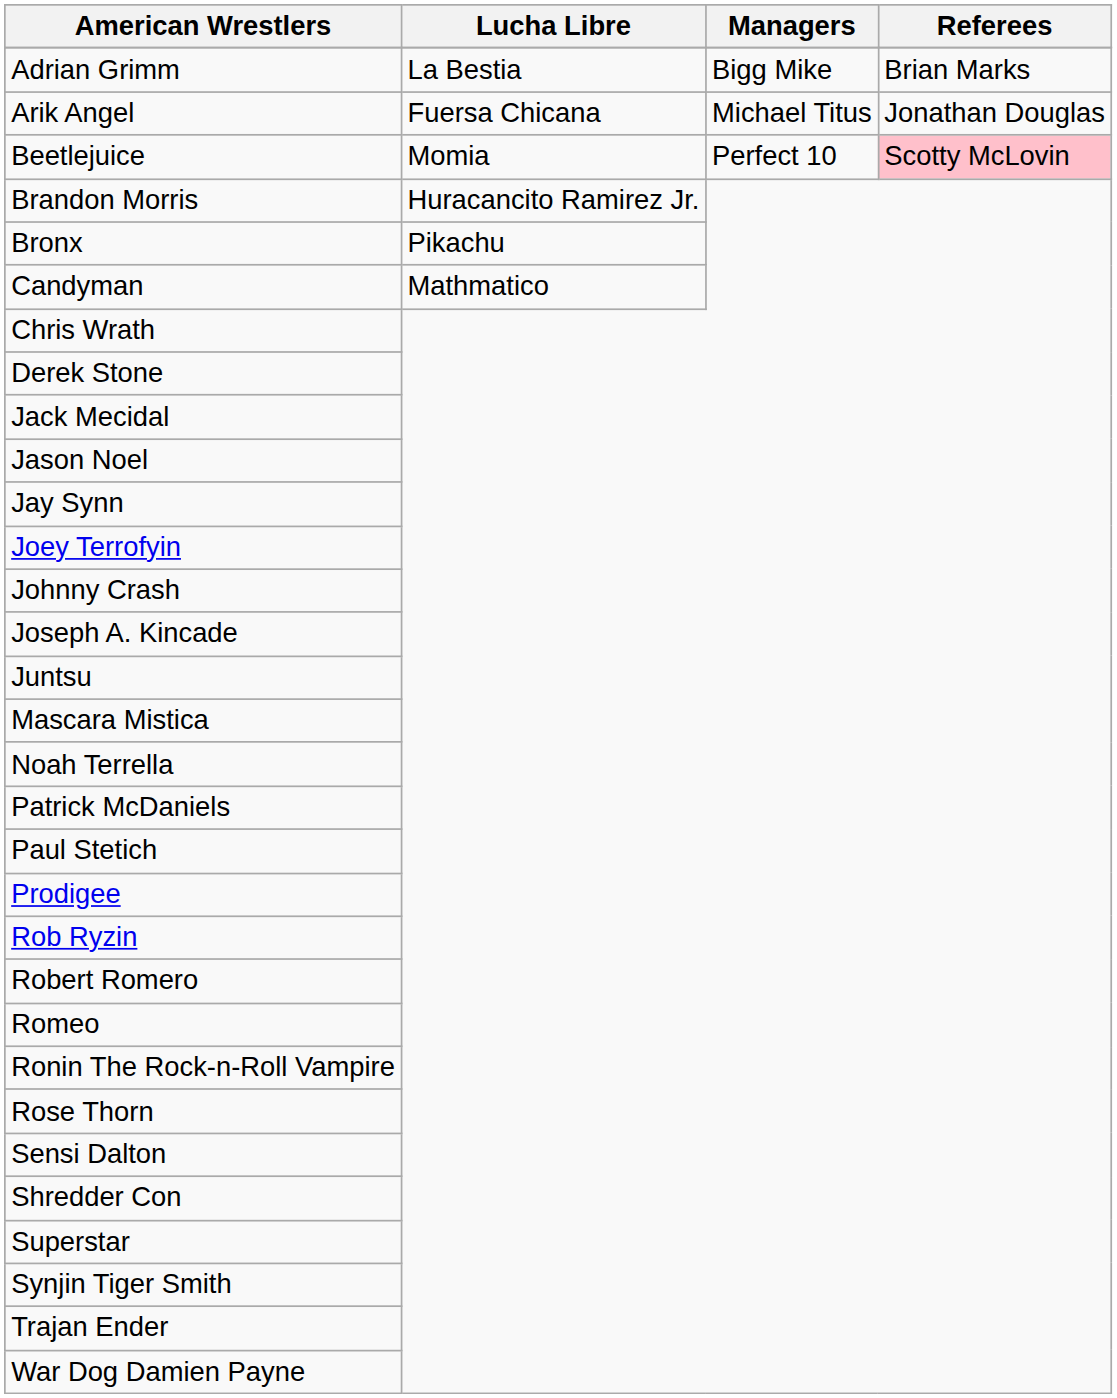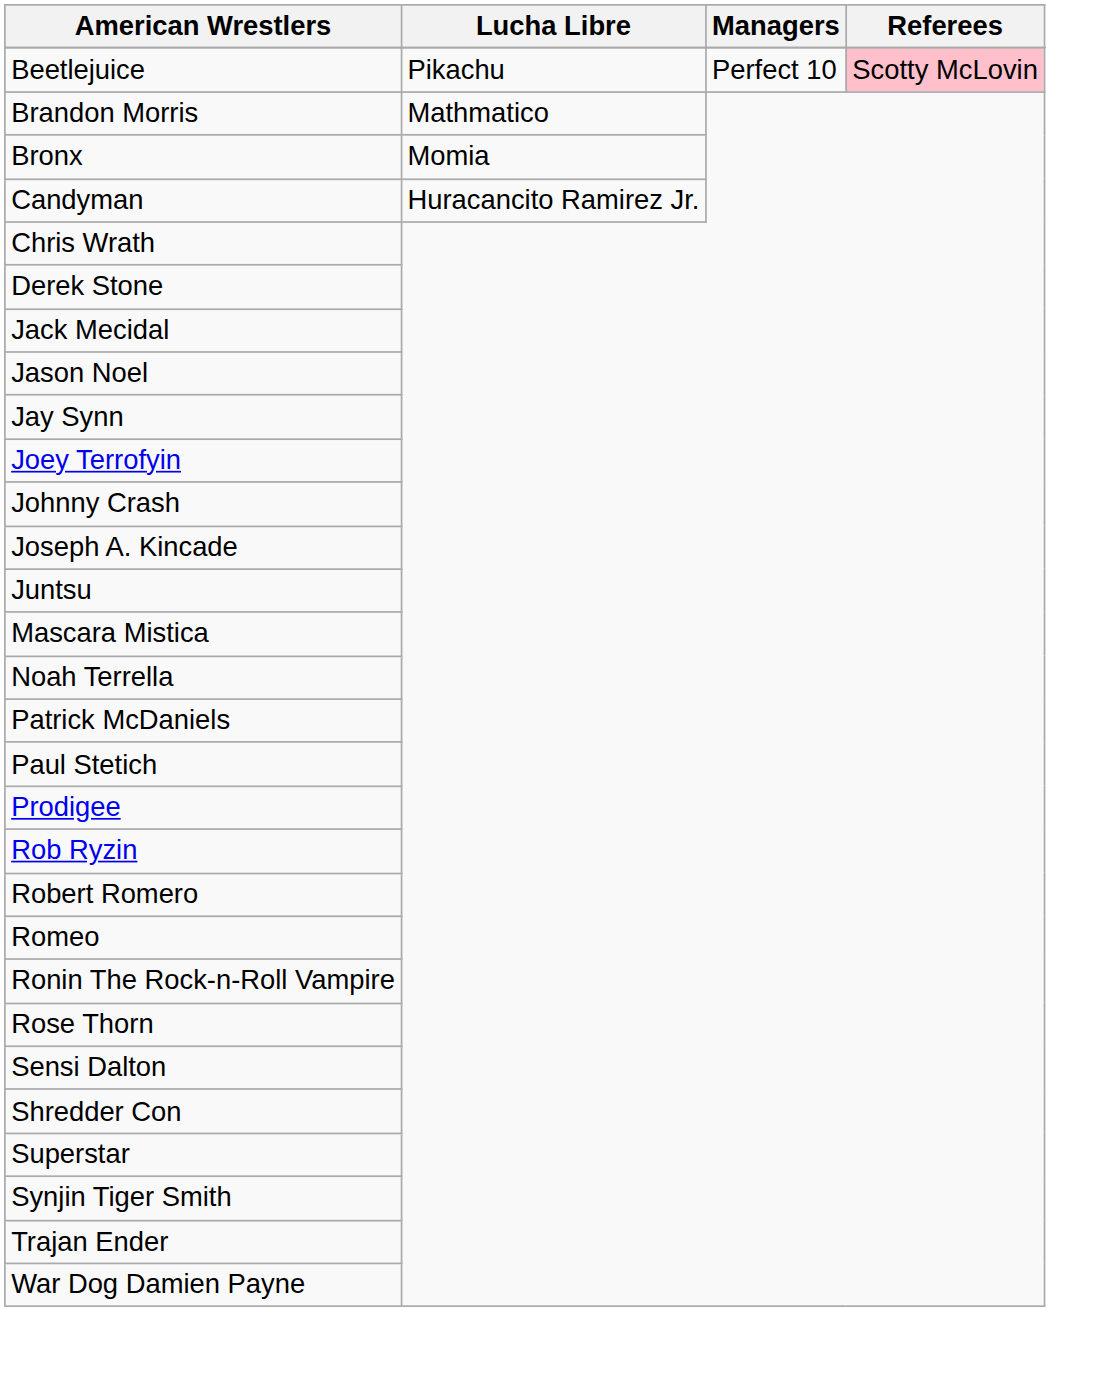- row: Adrian Grimm | La Bestia | Bigg Mike | Brian Marks
- row: Arik Angel | Fuersa Chicana | Michael Titus | Jonathan Douglas
Beetlejuice | Lucha Libre: Momia -> Pikachu
Brandon Morris | Lucha Libre: Huracancito Ramirez Jr. -> Mathmatico
Bronx | Lucha Libre: Pikachu -> Momia
Candyman | Lucha Libre: Mathmatico -> Huracancito Ramirez Jr.
